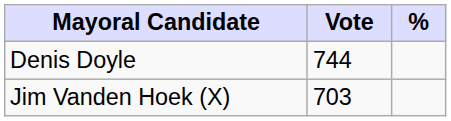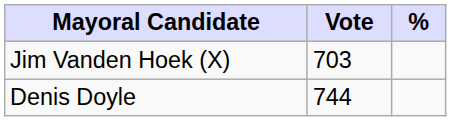rows swapped: Denis Doyle <-> Jim Vanden Hoek (X)
